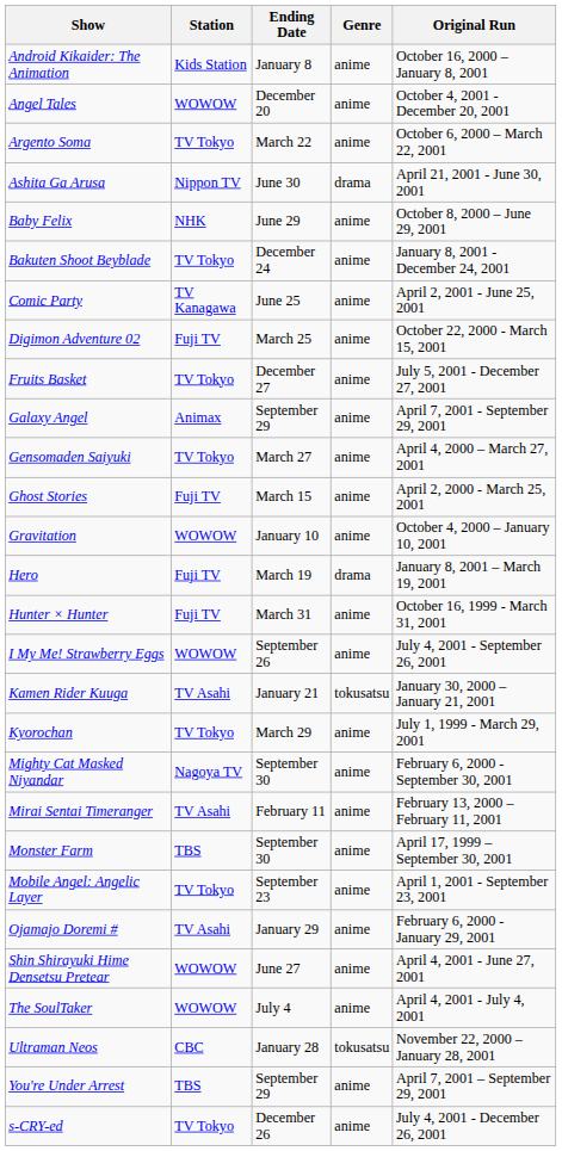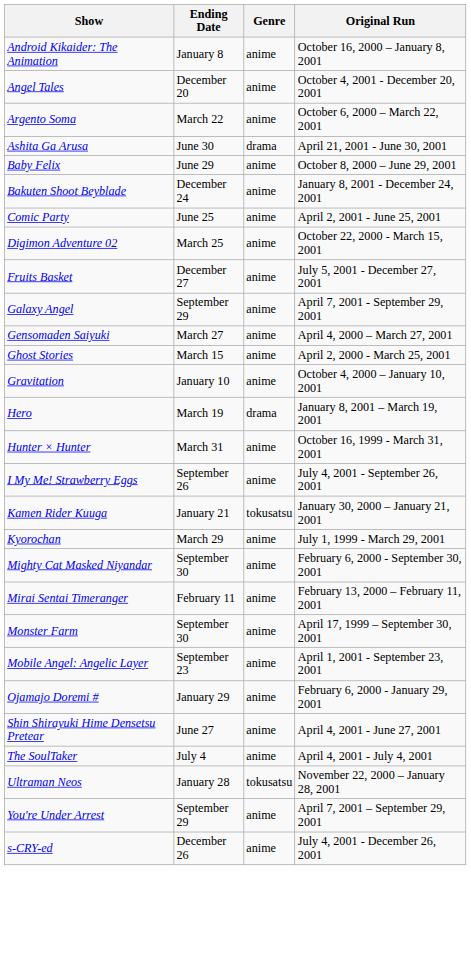- column: Station | Kids Station | WOWOW | TV Tokyo | Nippon TV | NHK | TV Tokyo | TV Kanagawa | Fuji TV | TV Tokyo | Animax | TV Tokyo | Fuji TV | WOWOW | Fuji TV | Fuji TV | WOWOW | TV Asahi | TV Tokyo | Nagoya TV | TV Asahi | TBS | TV Tokyo | TV Asahi | WOWOW | WOWOW | CBC | TBS | TV Tokyo
